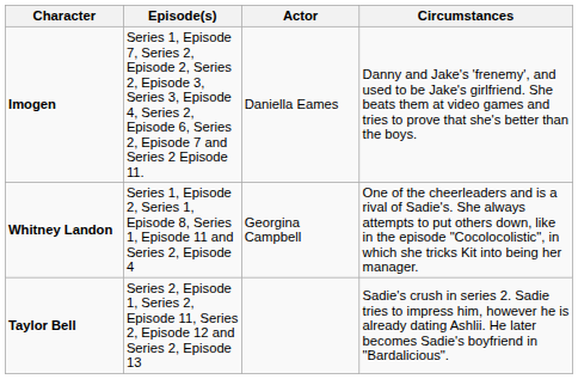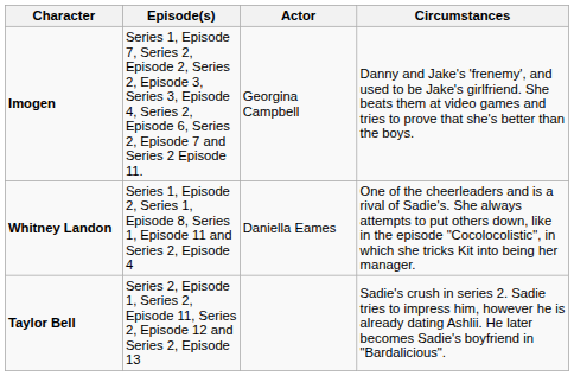Imogen | Actor: Daniella Eames -> Georgina Campbell
Whitney Landon | Actor: Georgina Campbell -> Daniella Eames
